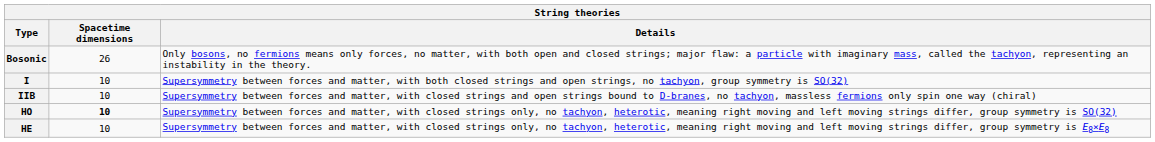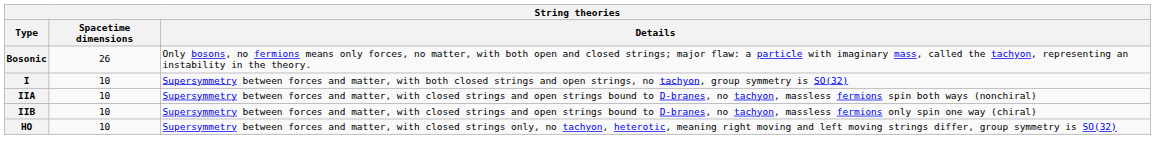+ row: IIA | 10 | Supersymmetry between forces and matter, with closed strings and open strings bound to D-branes, no tachyon, massless fermions spin both ways (nonchiral)
HO | Spacetime dimensions: bold -> normal
- row: HE | 10 | Supersymmetry between forces and matter, with closed strings only, no tachyon, heterotic, meaning right moving and left moving strings differ, group symmetry is E8×E8
